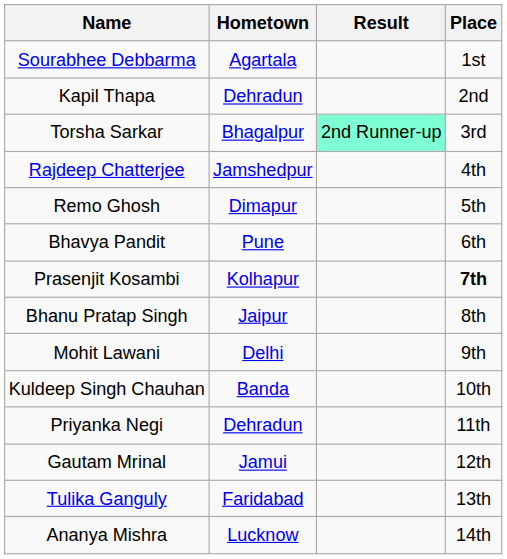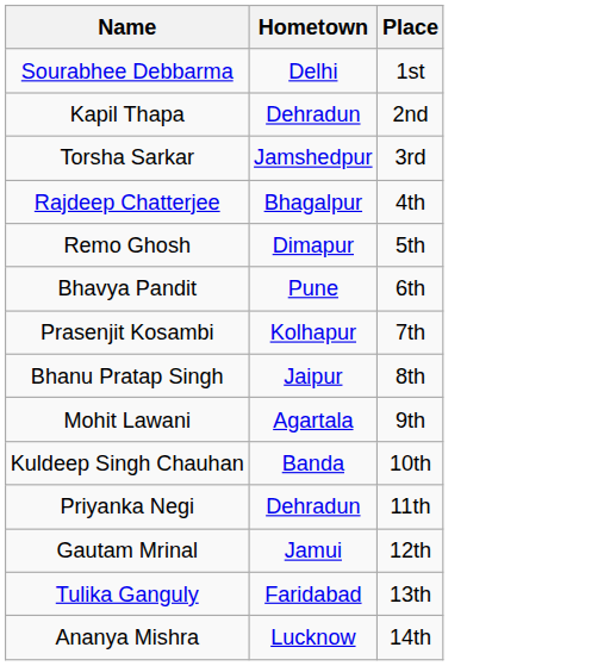- column: Result | 2nd Runner-up
Sourabhee Debbarma | Hometown: Agartala -> Delhi
Torsha Sarkar | Hometown: Bhagalpur -> Jamshedpur
Rajdeep Chatterjee | Hometown: Jamshedpur -> Bhagalpur
Prasenjit Kosambi | Place: bold -> normal
Mohit Lawani | Hometown: Delhi -> Agartala
